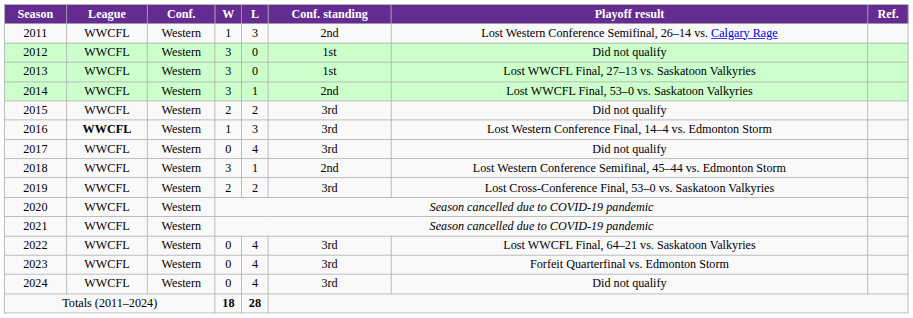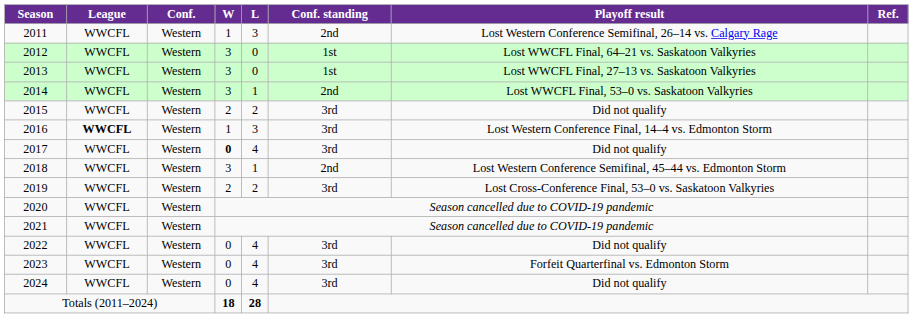2012 | Playoff result: Did not qualify -> Lost WWCFL Final, 64–21 vs. Saskatoon Valkyries
2017 | W: normal -> bold
2022 | Playoff result: Lost WWCFL Final, 64–21 vs. Saskatoon Valkyries -> Did not qualify
